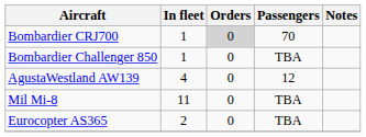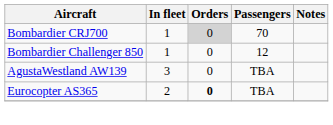Bombardier Challenger 850 | Passengers: TBA -> 12
AgustaWestland AW139 | In fleet: 4 -> 3
AgustaWestland AW139 | Passengers: 12 -> TBA
- row: Mil Mi-8 | 11 | 0 | TBA
Eurocopter AS365 | Orders: normal -> bold
